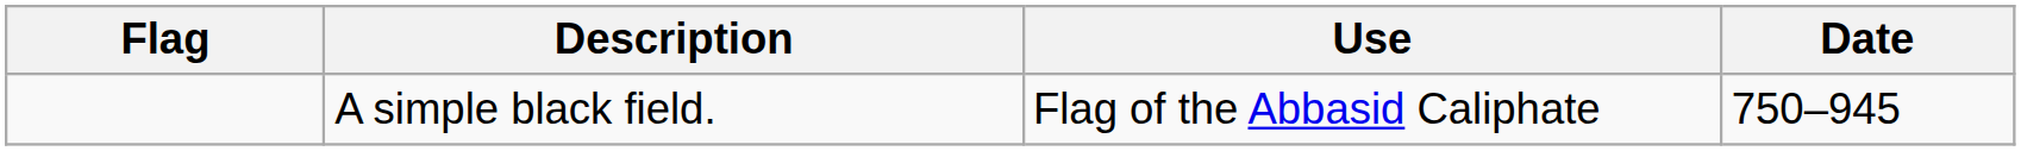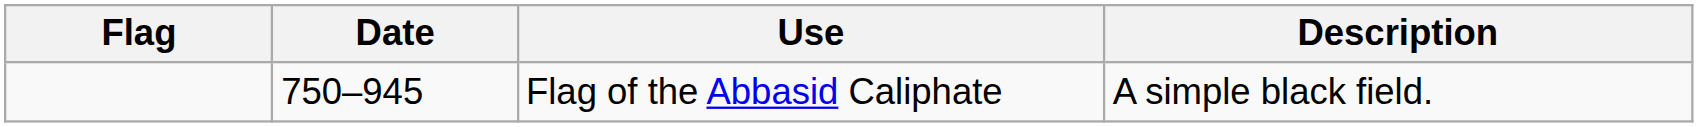columns swapped: Date <-> Description
